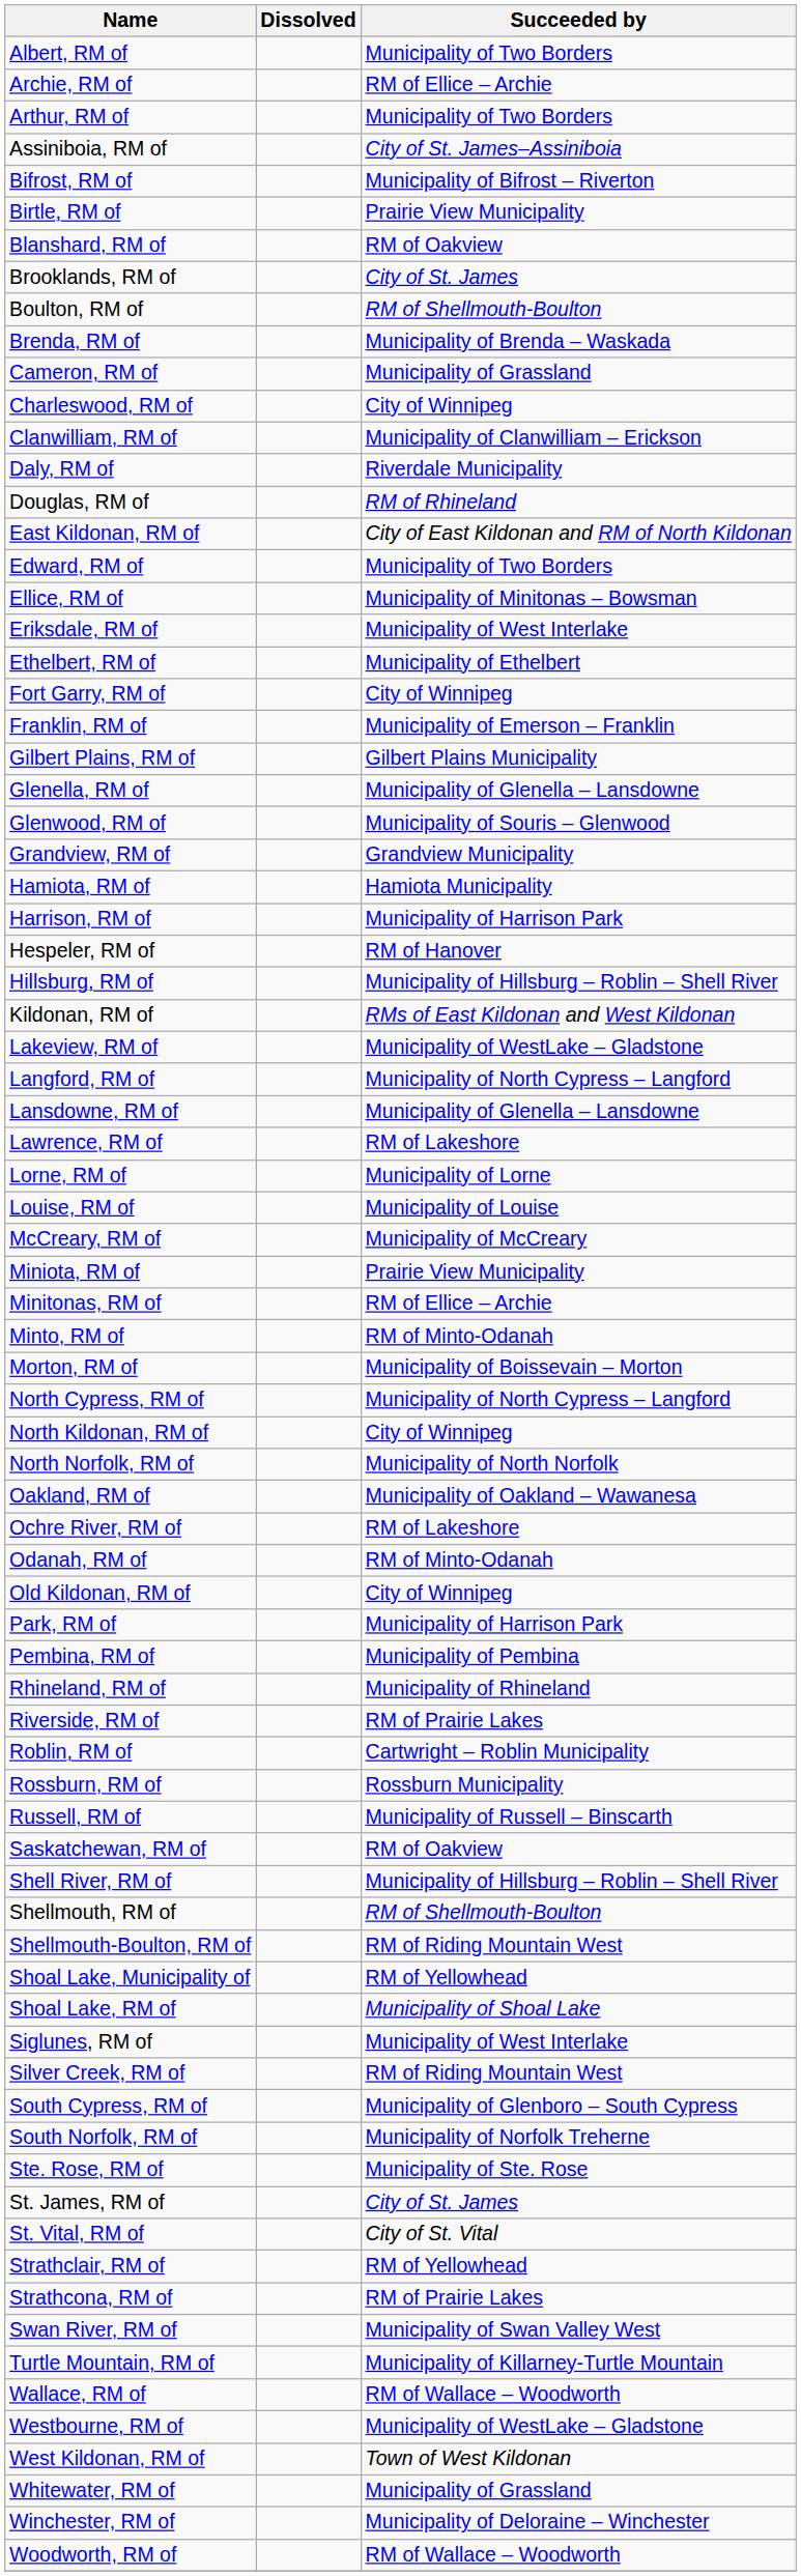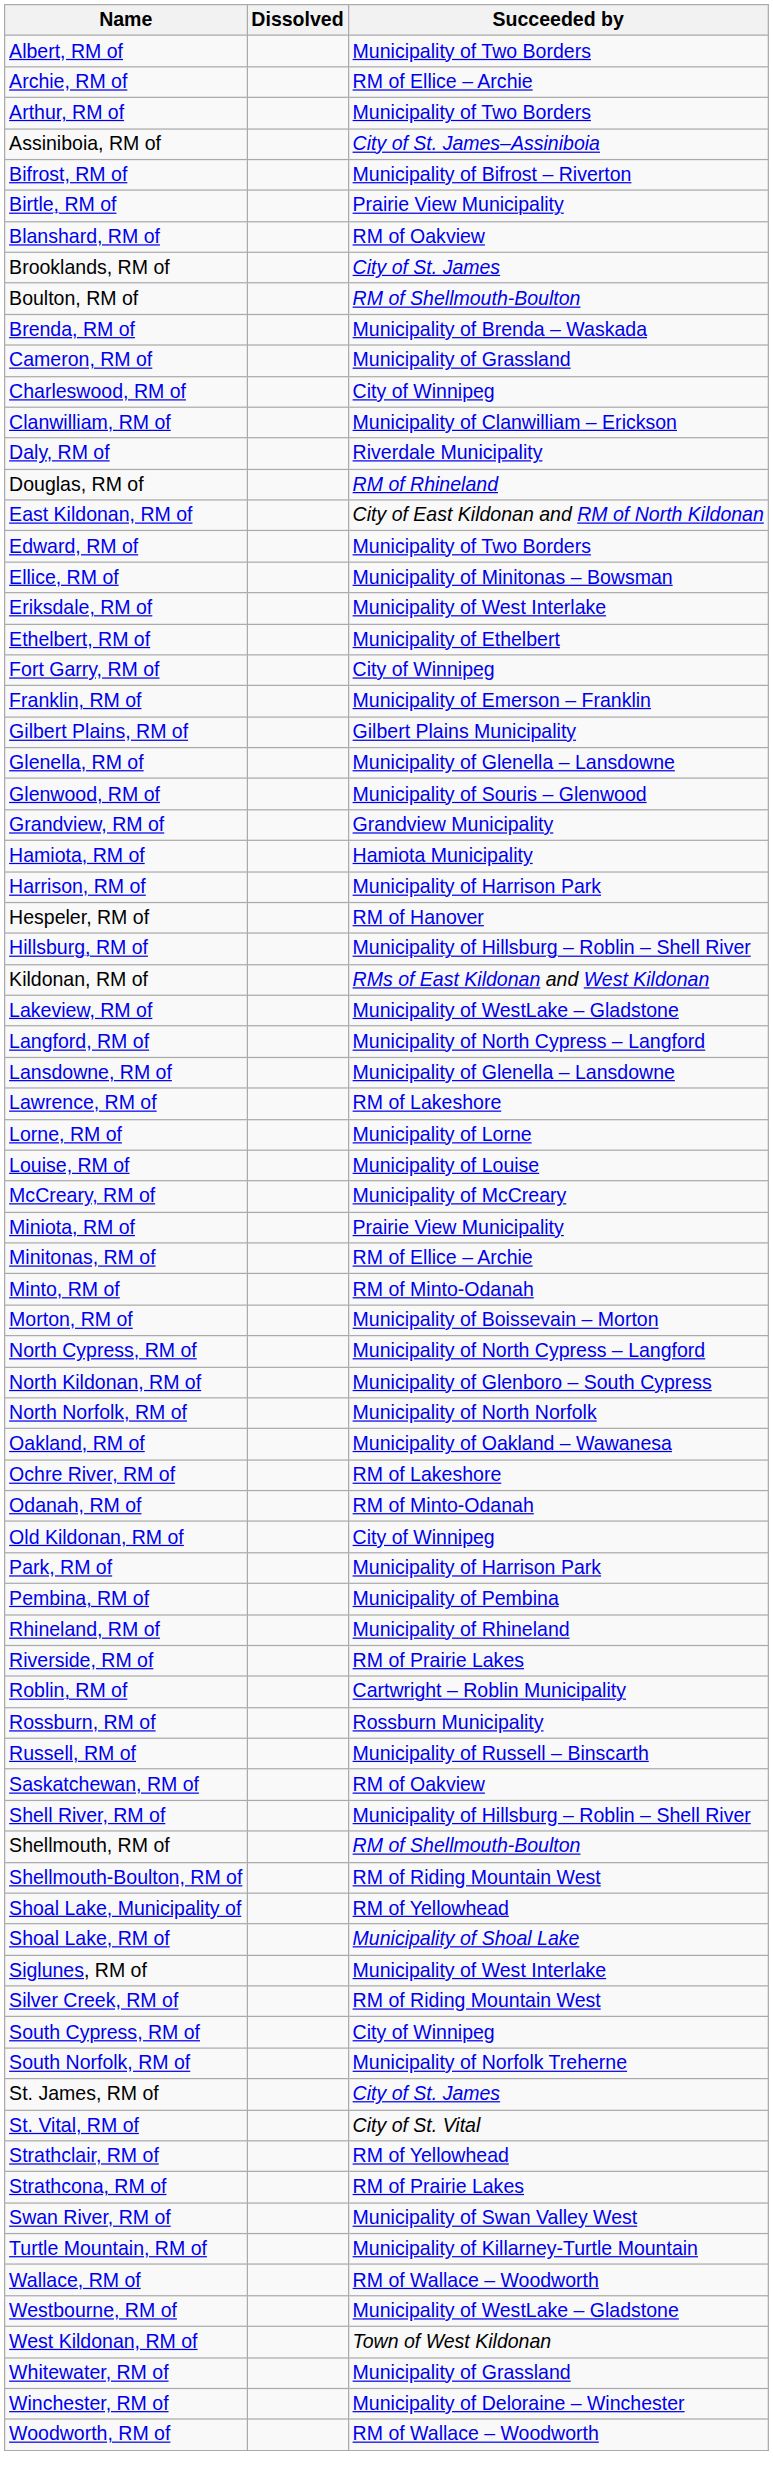North Kildonan, RM of | Succeeded by: City of Winnipeg -> Municipality of Glenboro – South Cypress
South Cypress, RM of | Succeeded by: Municipality of Glenboro – South Cypress -> City of Winnipeg
- row: Ste. Rose, RM of | Municipality of Ste. Rose
